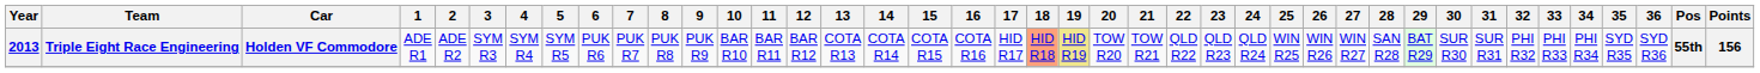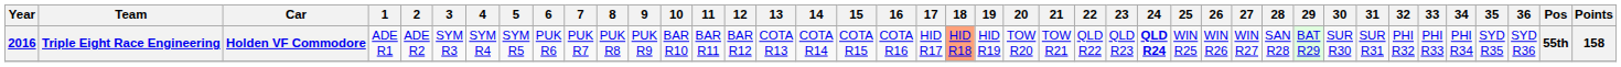Triple Eight Race Engineering | Year: 2013 -> 2016
Triple Eight Race Engineering | 19: khaki background -> no background
Triple Eight Race Engineering | 24: normal -> bold
Triple Eight Race Engineering | Points: 156 -> 158
